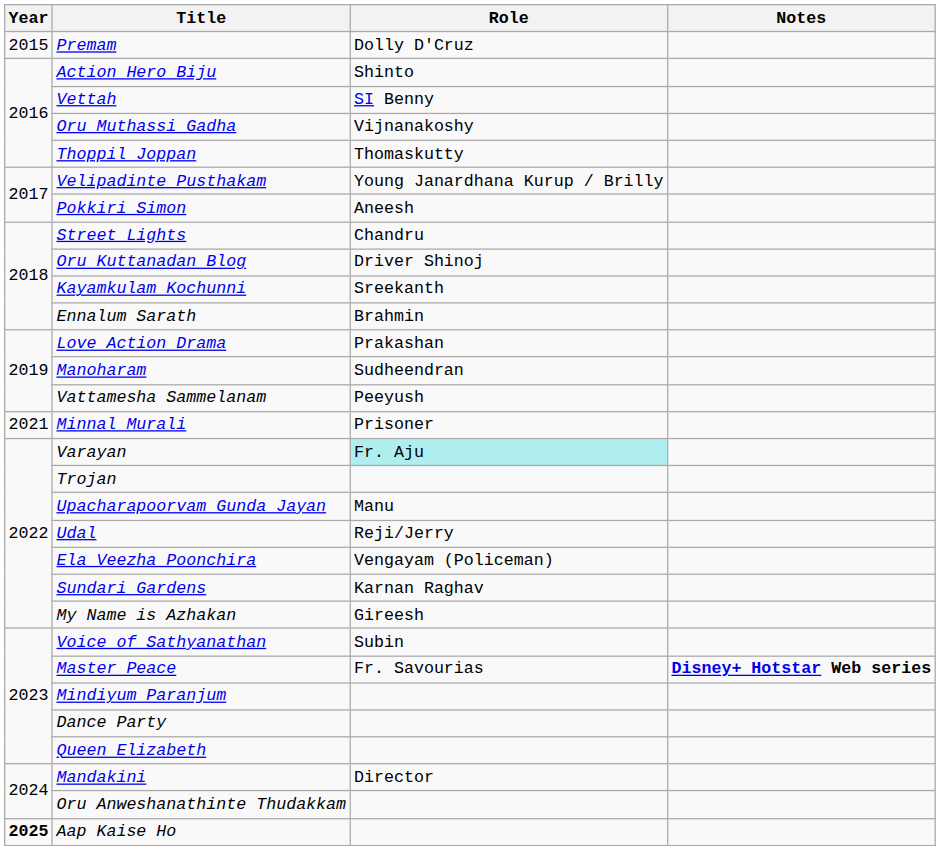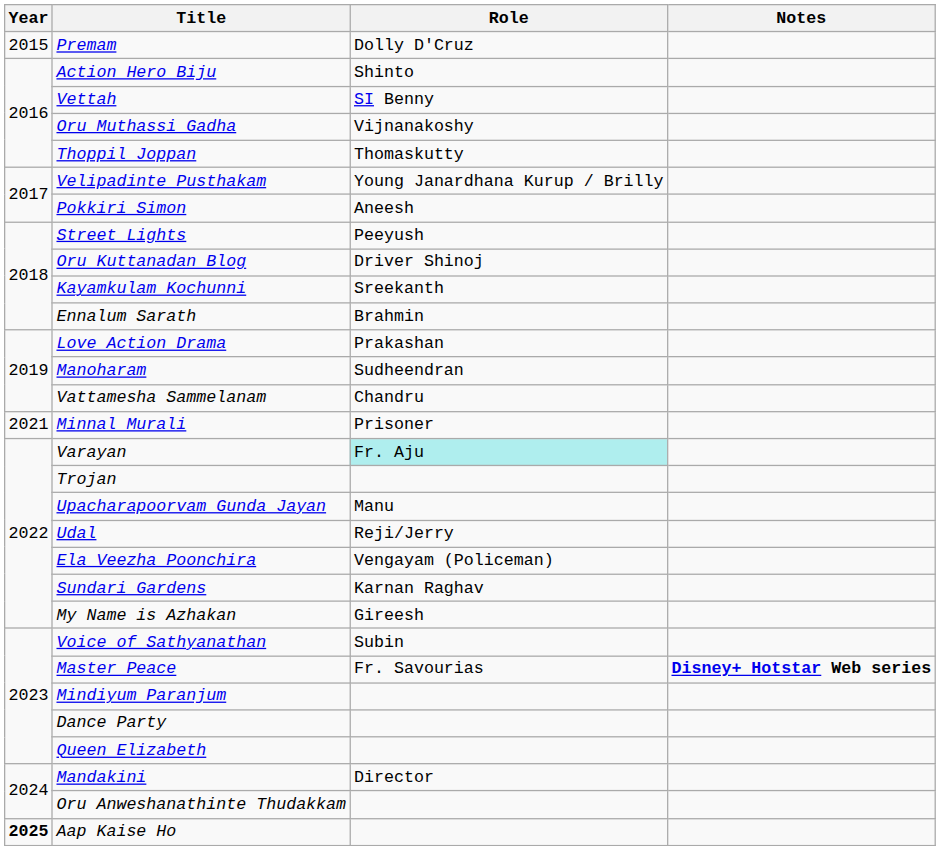Street Lights | Role: Chandru -> Peeyush
Vattamesha Sammelanam | Role: Peeyush -> Chandru
